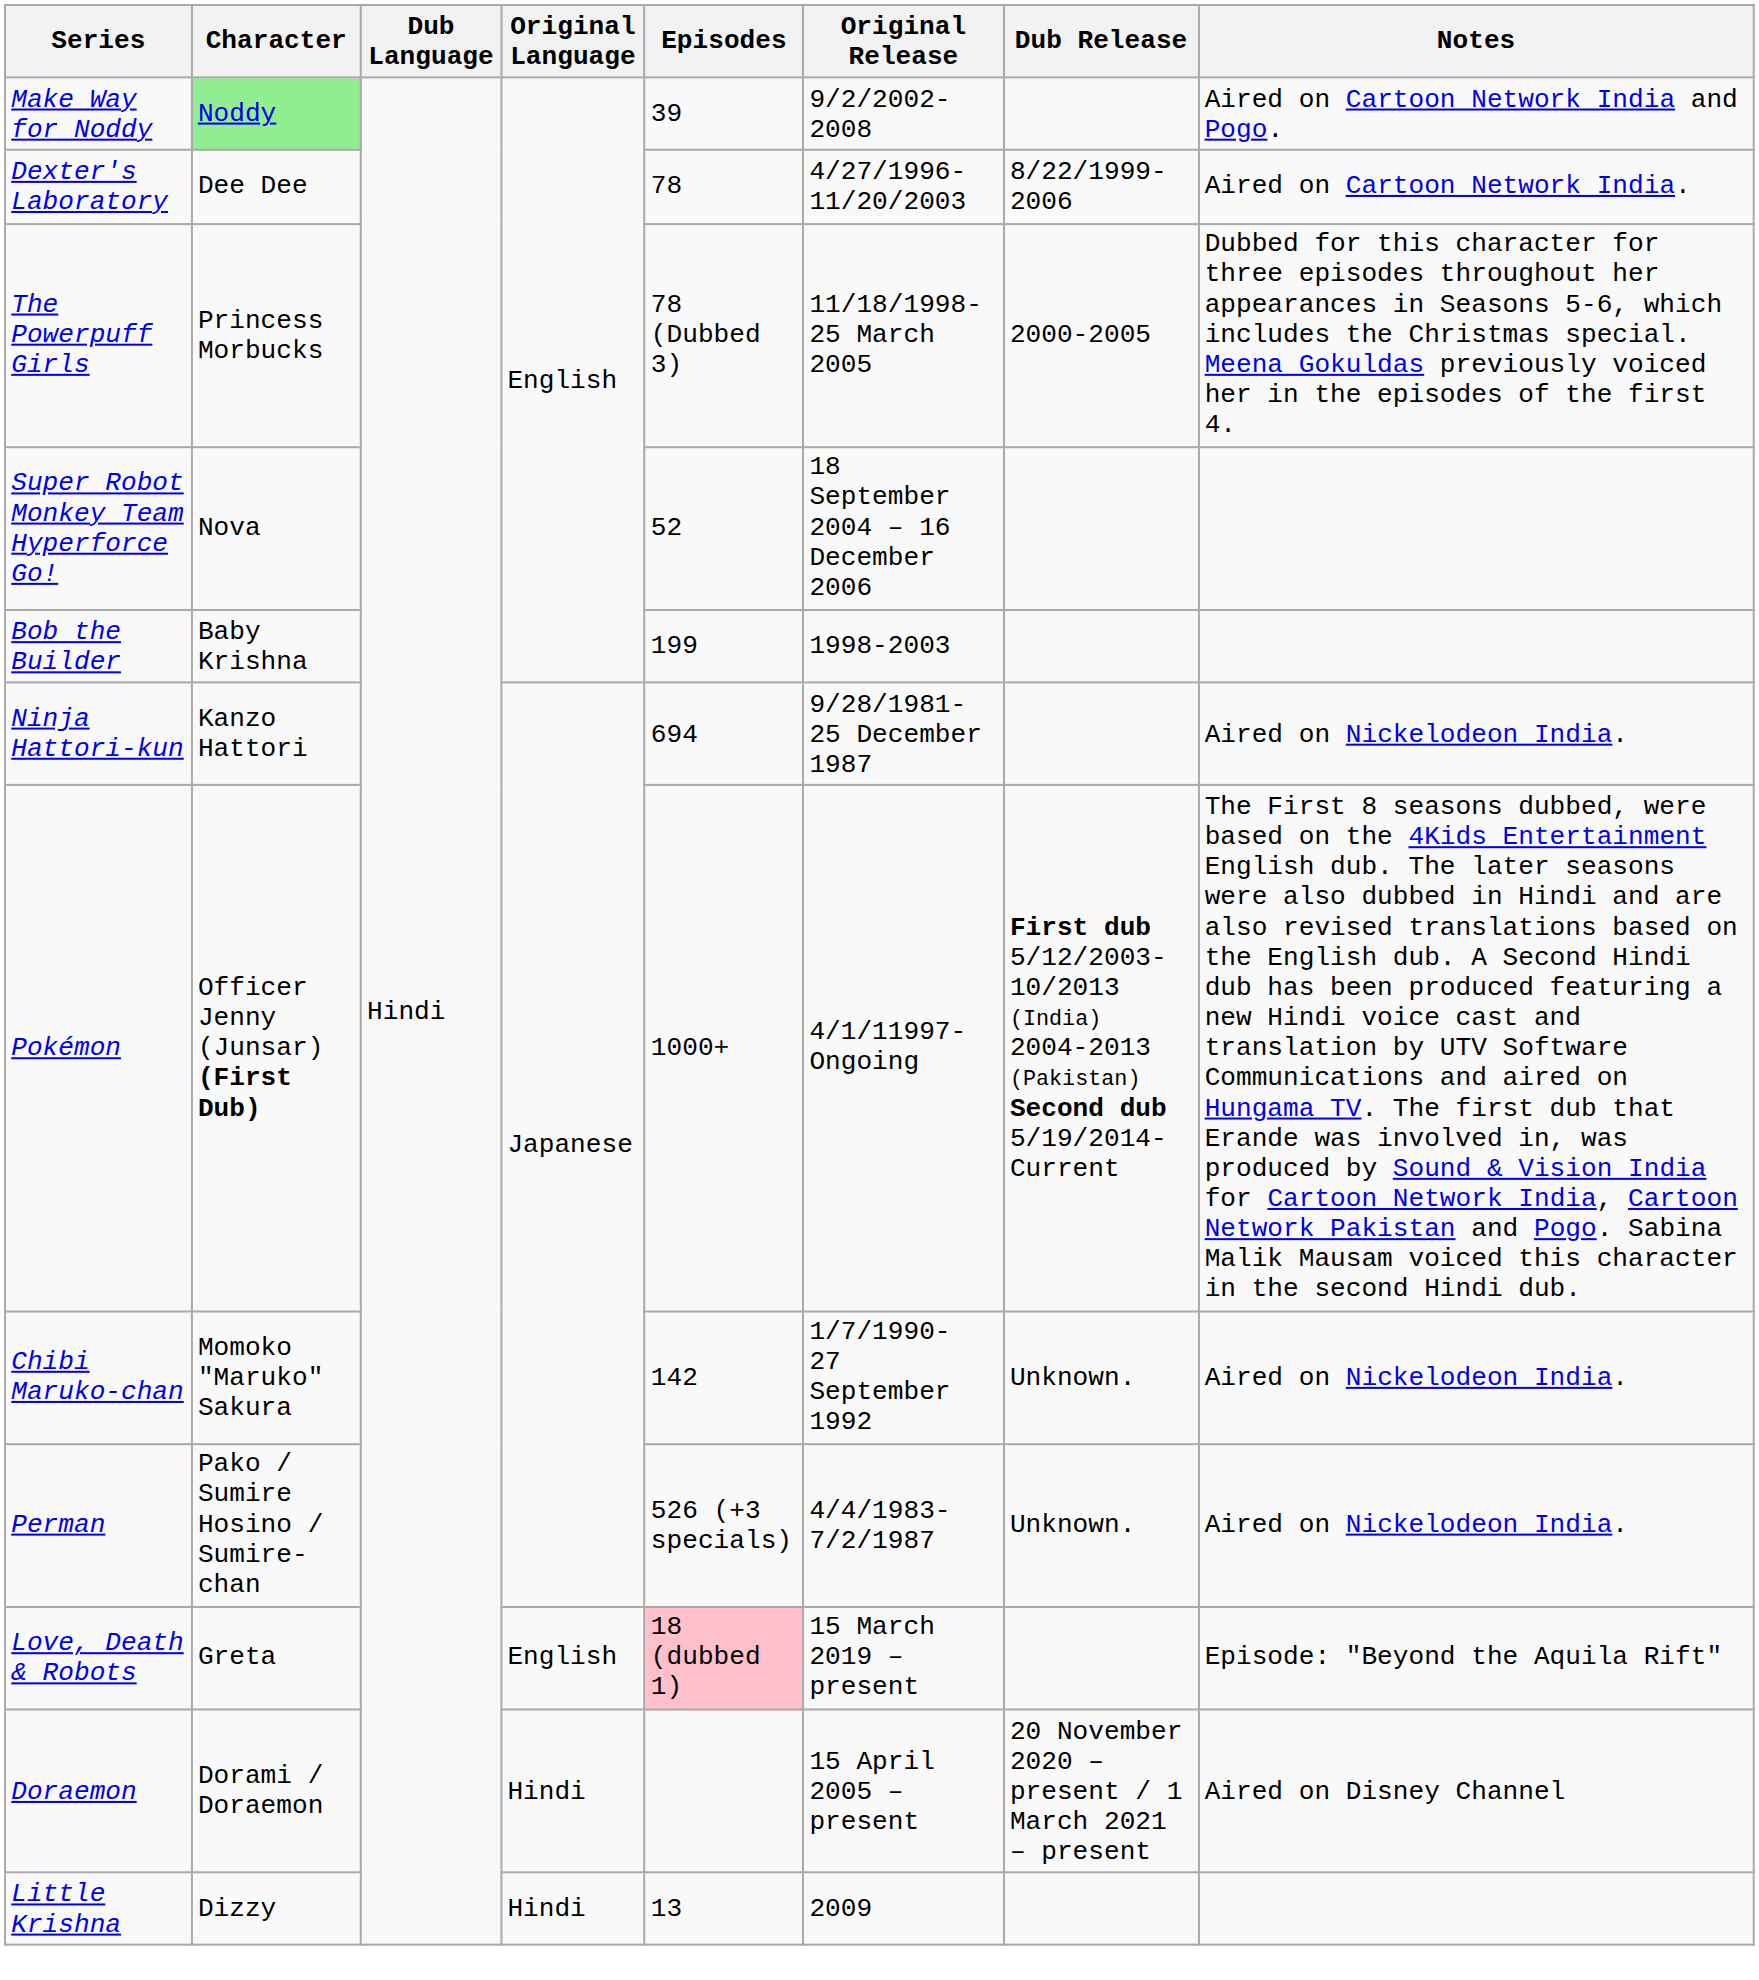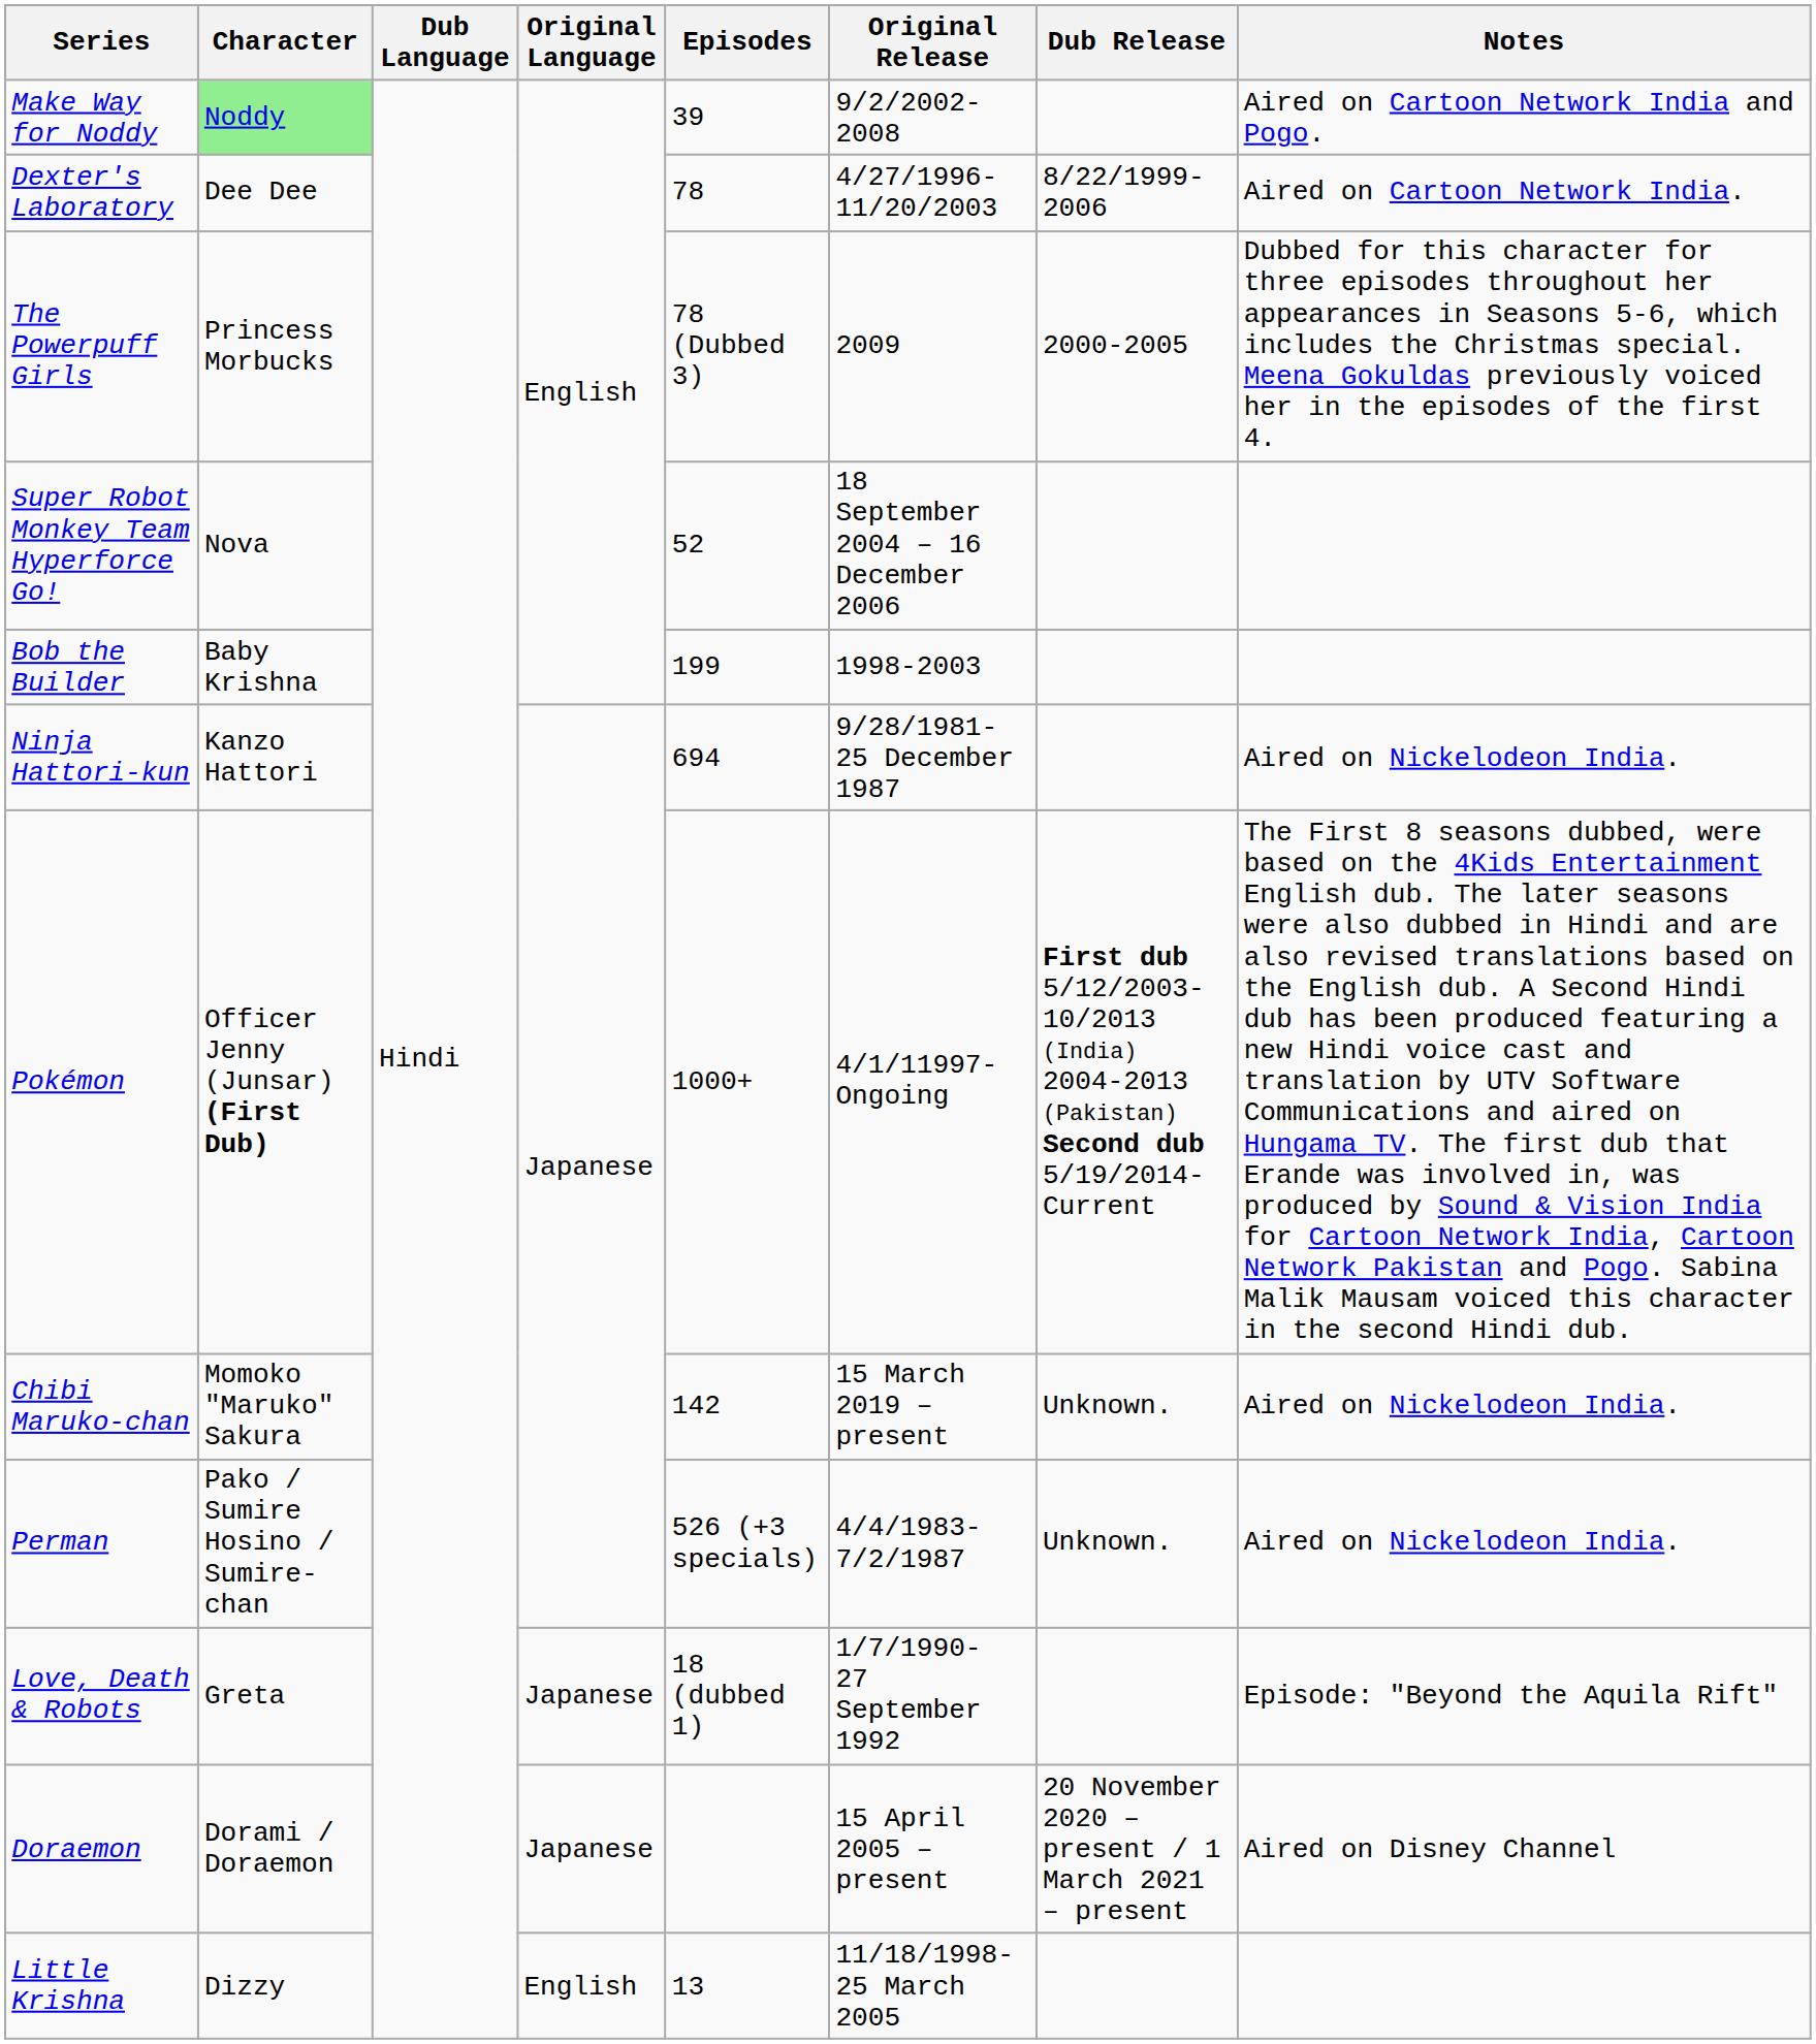The Powerpuff Girls | Original Release: 11/18/1998- 25 March 2005 -> 2009
Chibi Maruko-chan | Original Release: 1/7/1990- 27 September 1992 -> 15 March 2019 – present
Love, Death & Robots | Original Language: English -> Japanese
Love, Death & Robots | Episodes: pink background -> no background
Love, Death & Robots | Original Release: 15 March 2019 – present -> 1/7/1990- 27 September 1992
Doraemon | Original Language: Hindi -> Japanese
Little Krishna | Original Language: Hindi -> English
Little Krishna | Original Release: 2009 -> 11/18/1998- 25 March 2005
